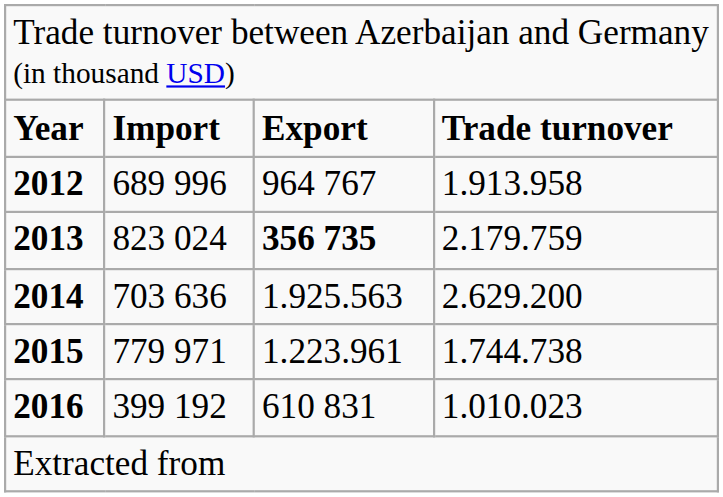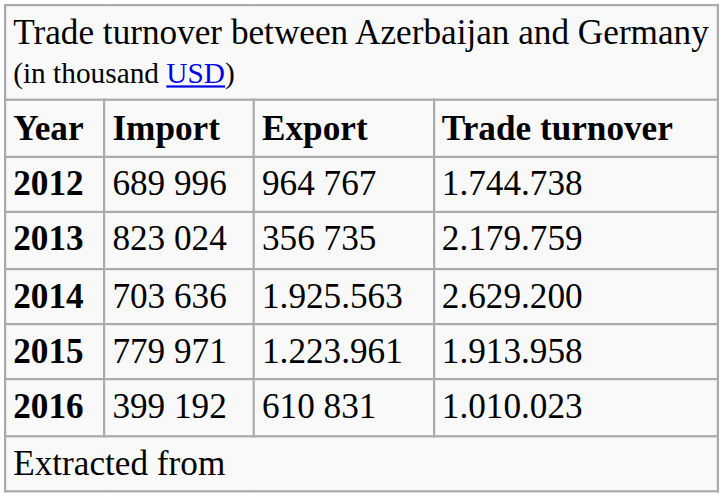2012 | column 4: 1.913.958 -> 1.744.738
2013 | column 3: bold -> normal
2015 | column 4: 1.744.738 -> 1.913.958
